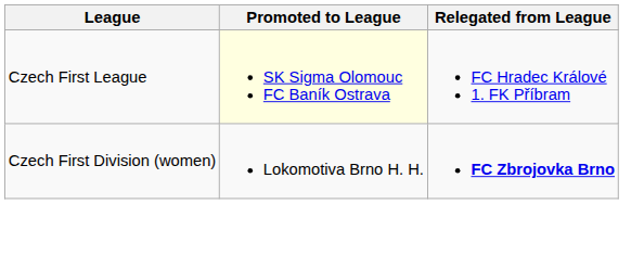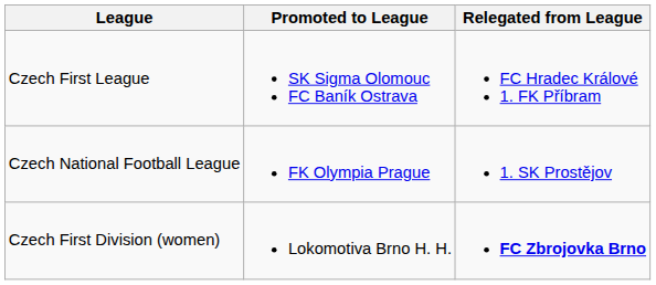Czech First League | Promoted to League: lightyellow background -> no background
+ row: Czech National Football League | FK Olympia Prague | 1. SK Prostějov
